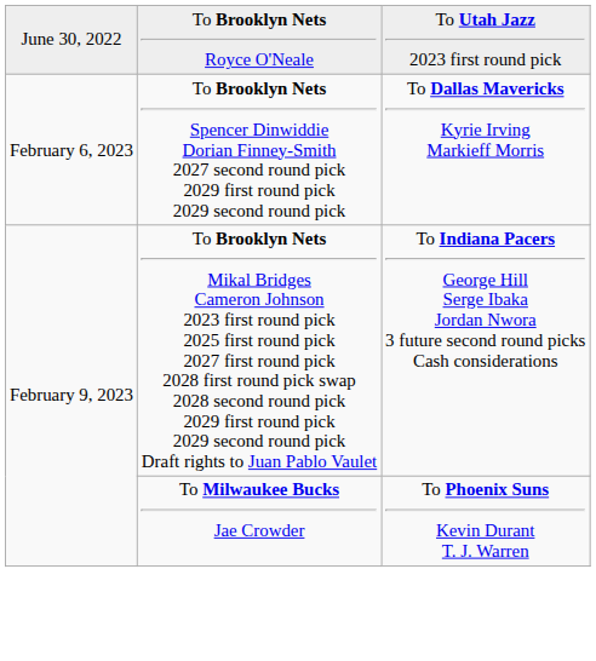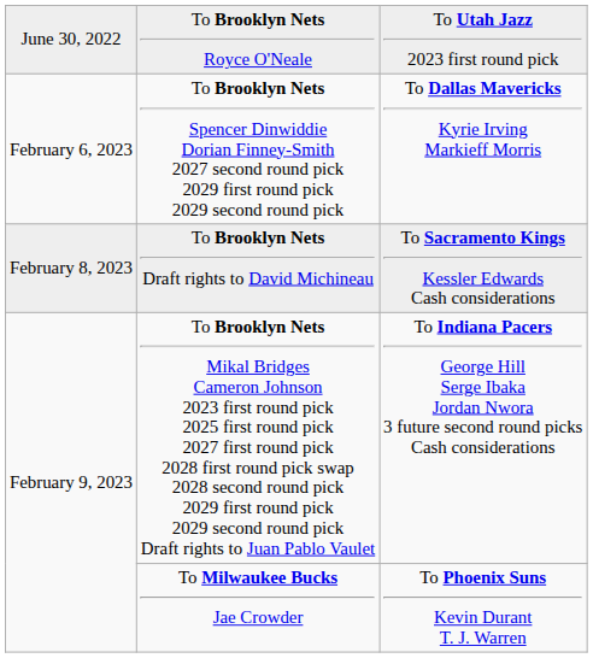+ row: February 8, 2023 | To Brooklyn Nets Draft rights to David Michineau | To Sacramento Kings Kessler Edwards Cash considerations
